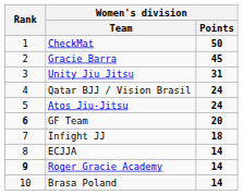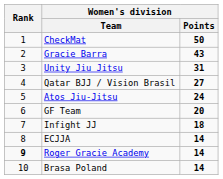Gracie Barra | Women's division / Points: 45 -> 43
Qatar BJJ / Vision Brasil | Women's division / Points: 24 -> 27
GF Team | Rank: bold -> normal
